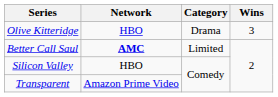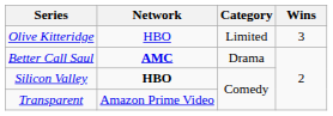Olive Kitteridge | Category: Drama -> Limited
Better Call Saul | Category: Limited -> Drama
Silicon Valley | Network: normal -> bold
